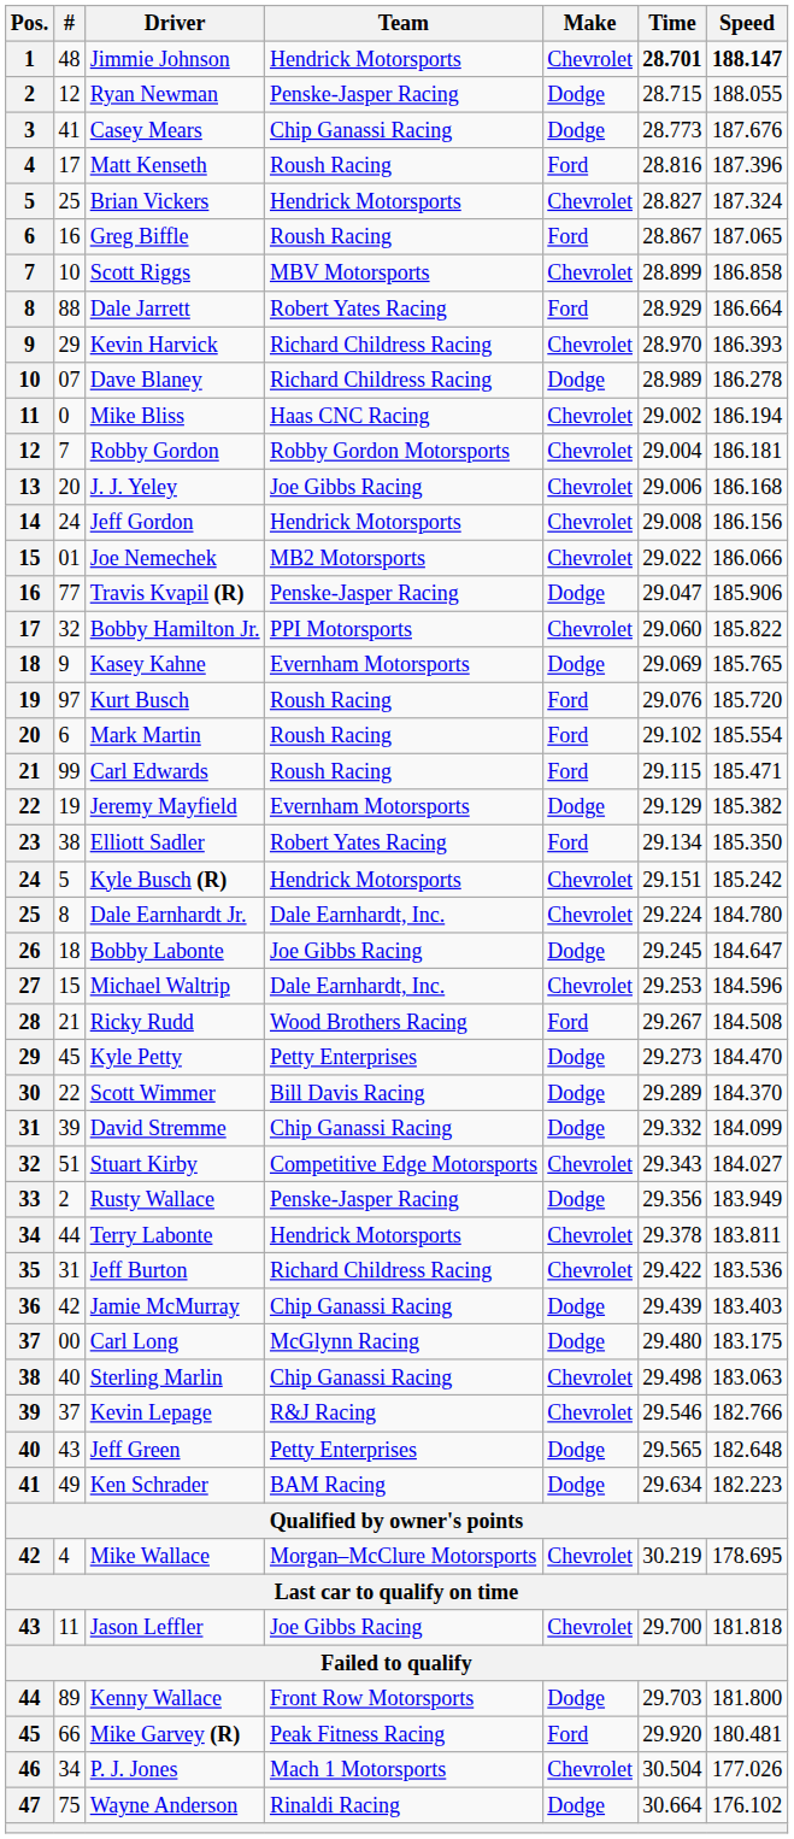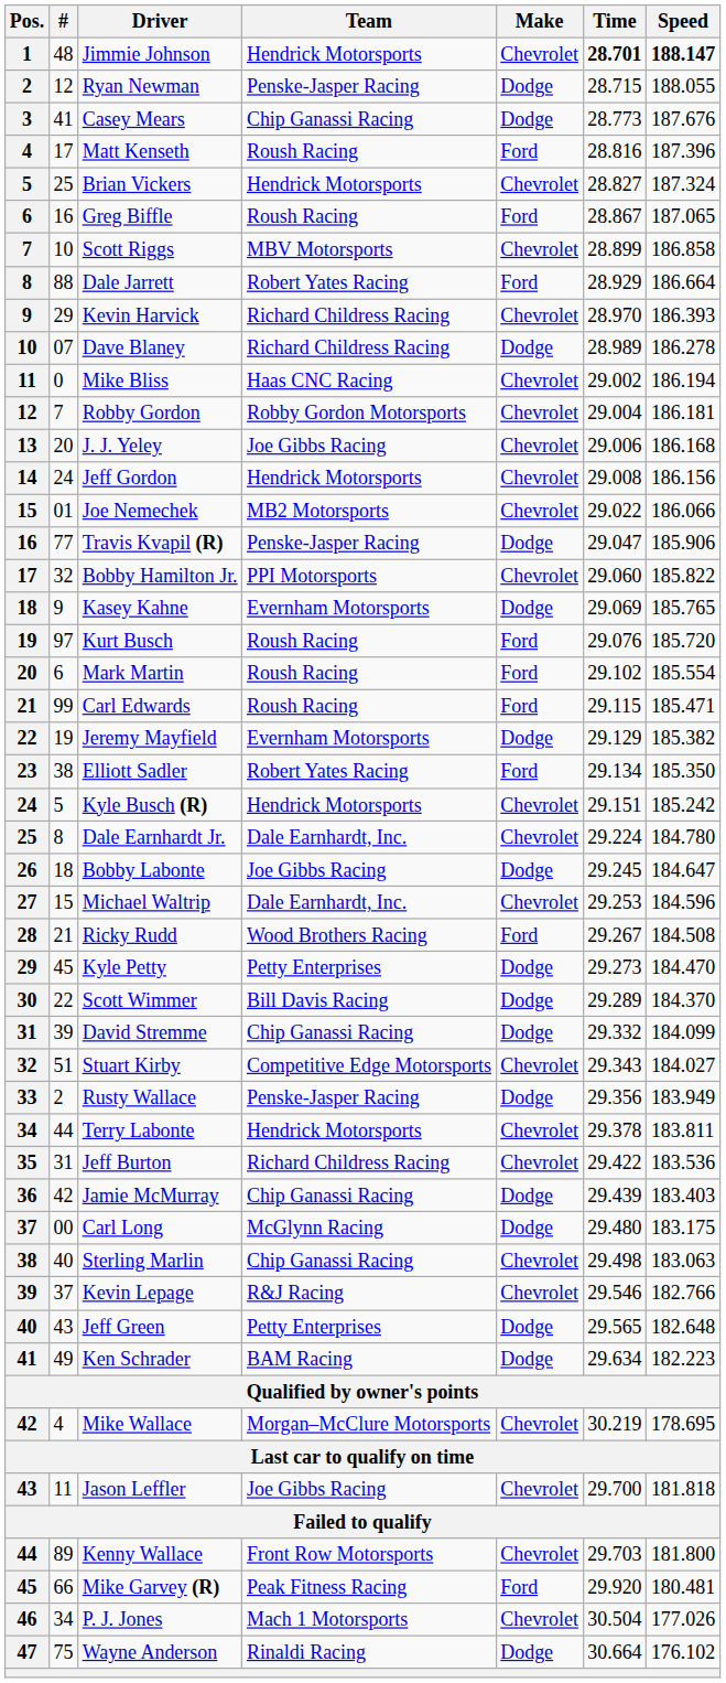Kenny Wallace | Make: Dodge -> Chevrolet
